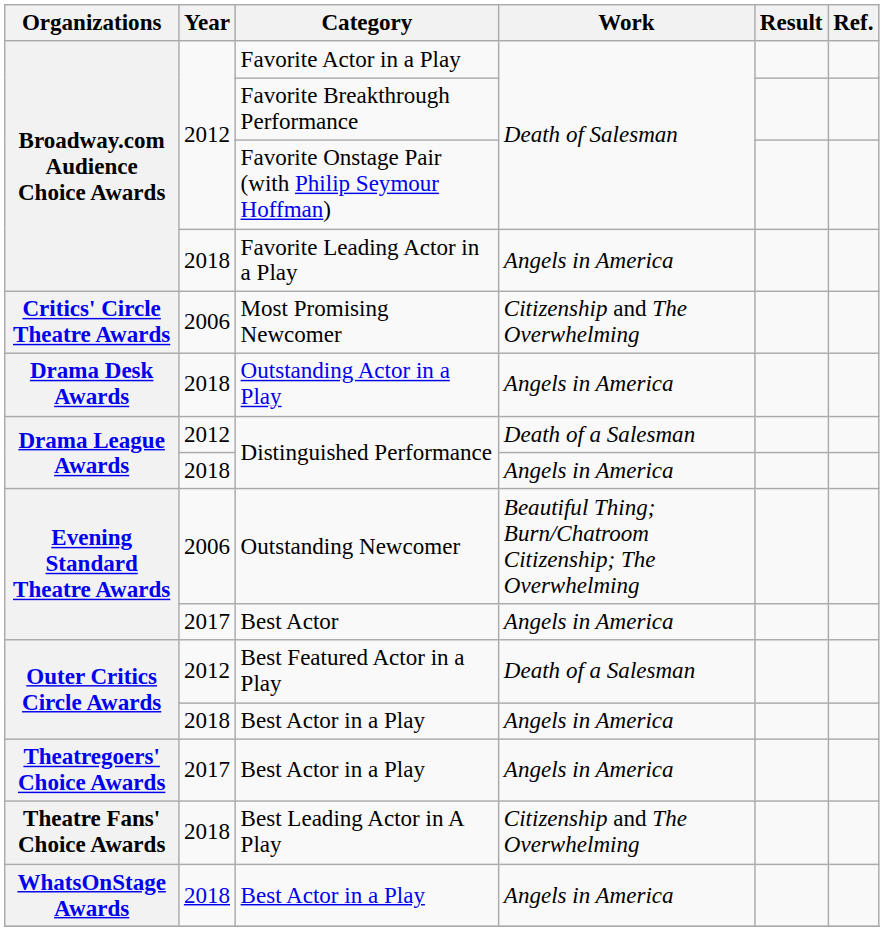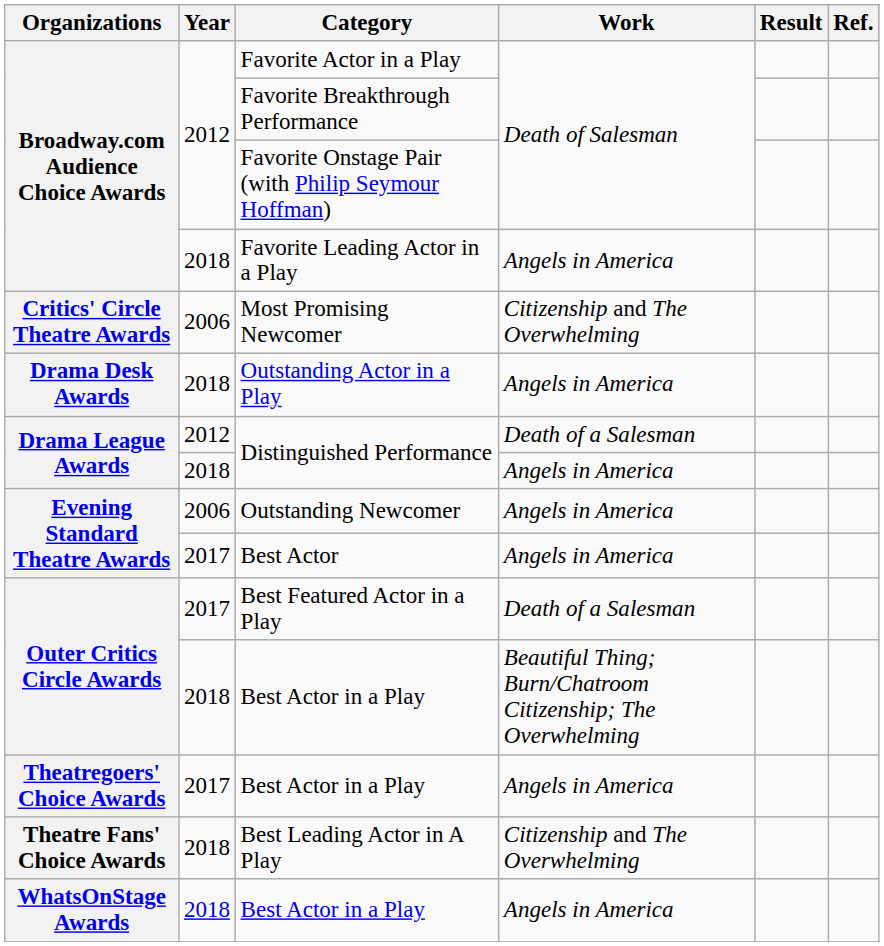Outstanding Newcomer | Work: Beautiful Thing; Burn/Chatroom Citizenship; The Overwhelming -> Angels in America
Best Featured Actor in a Play | Year: 2012 -> 2017
Outer Critics Circle Awards / Best Actor in a Play | Work: Angels in America -> Beautiful Thing; Burn/Chatroom Citizenship; The Overwhelming
